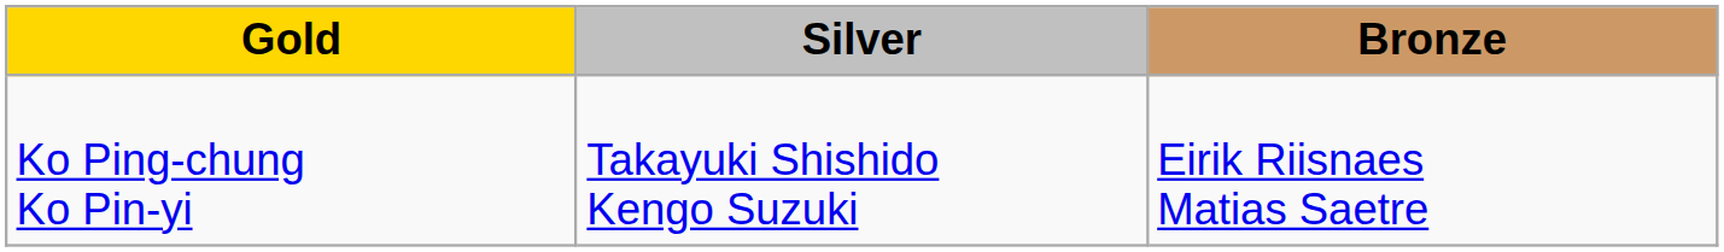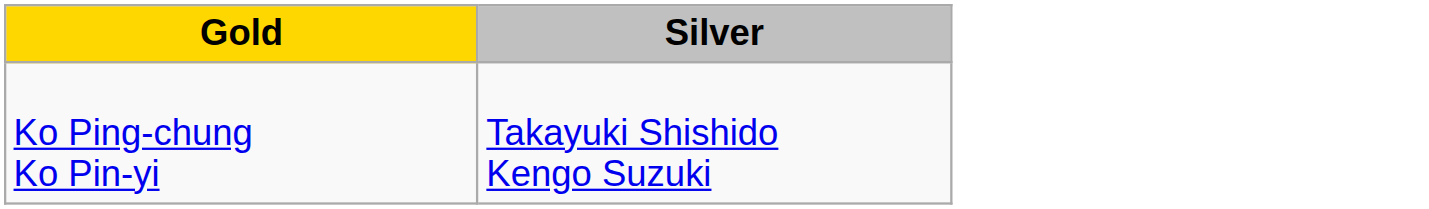- column: Bronze | Eirik Riisnaes Matias Saetre
